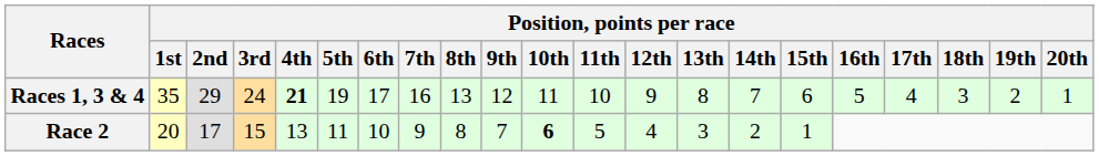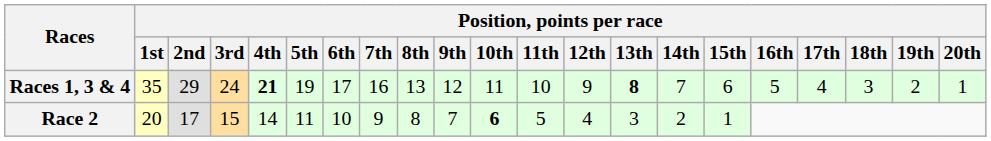Races 1, 3 & 4 | Position, points per race / 13th: normal -> bold
Race 2 | Position, points per race / 4th: 13 -> 14
